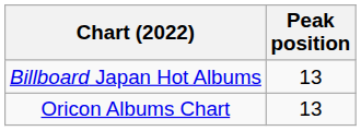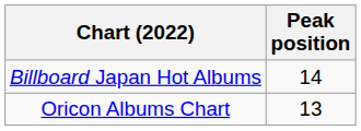Billboard Japan Hot Albums | Peak position: 13 -> 14
